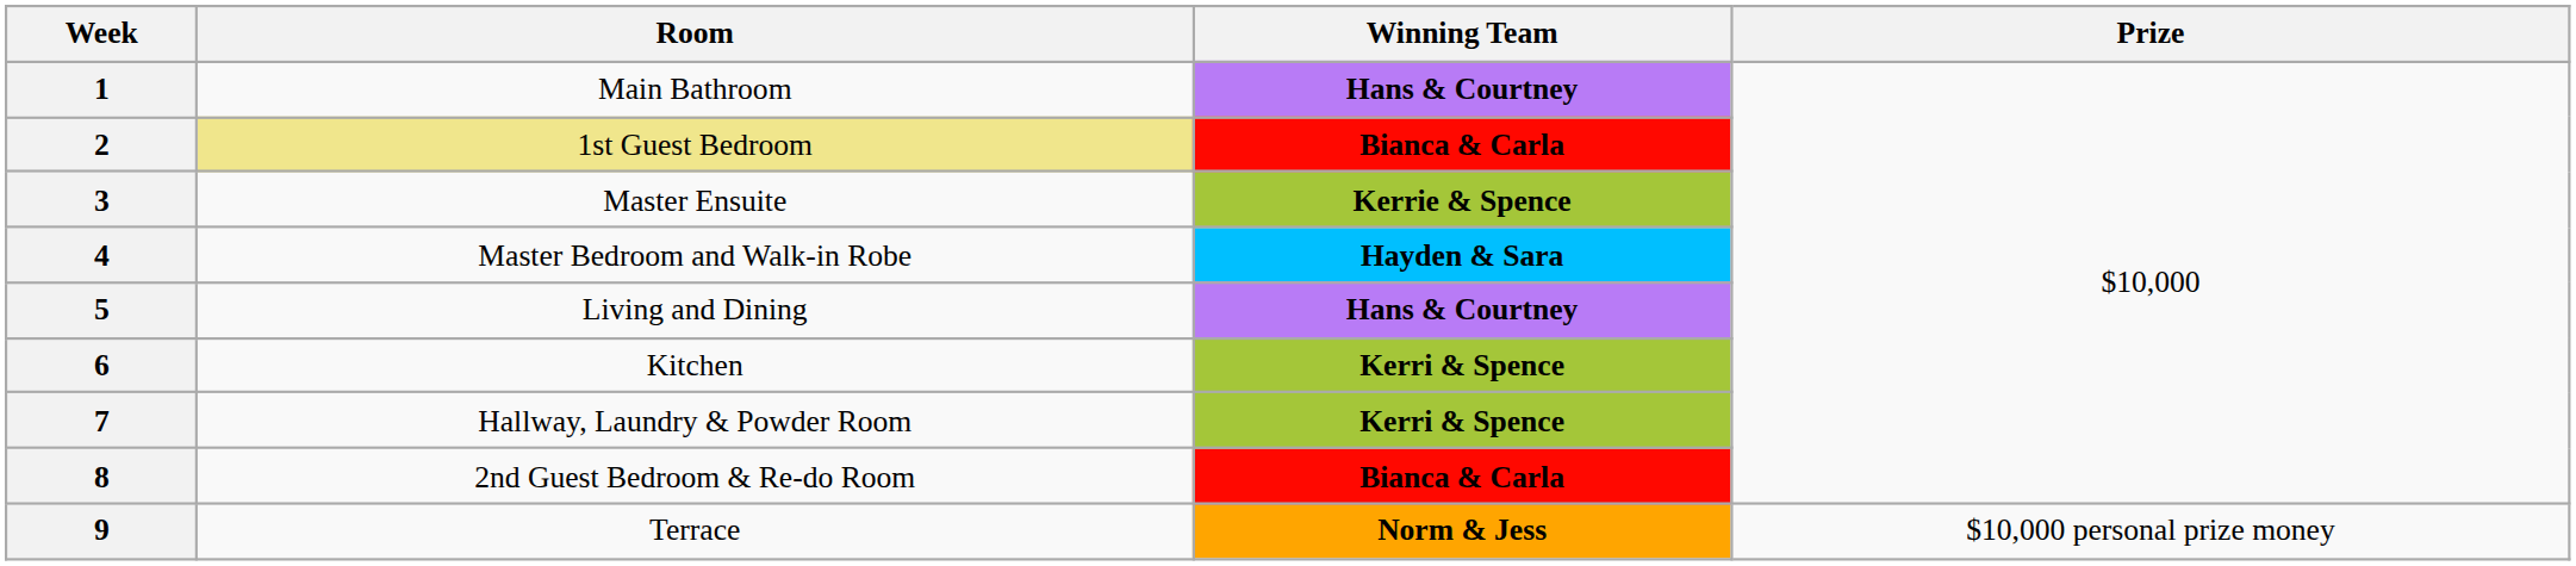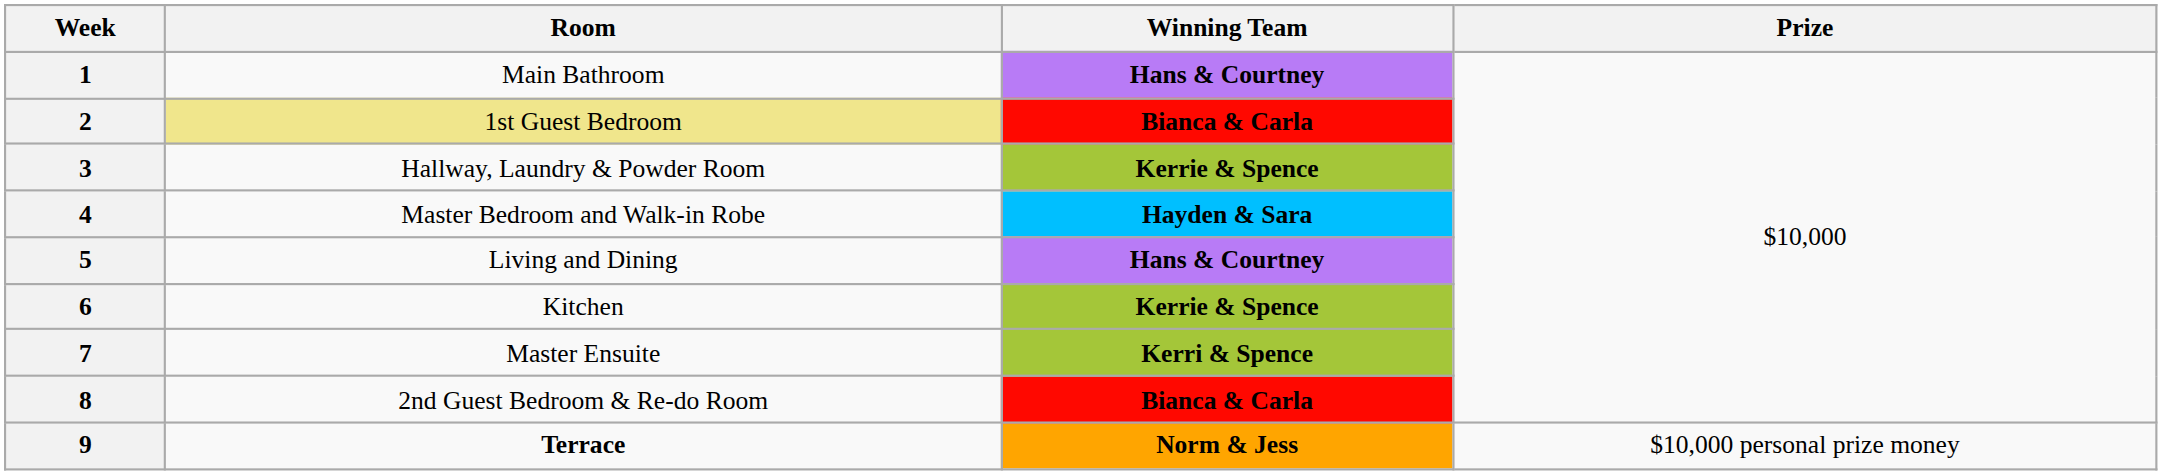3 | Room: Master Ensuite -> Hallway, Laundry & Powder Room
6 | Winning Team: Kerri & Spence -> Kerrie & Spence
7 | Room: Hallway, Laundry & Powder Room -> Master Ensuite
9 | Room: normal -> bold
